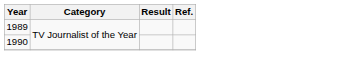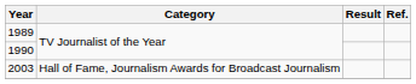+ row: 2003 | Hall of Fame, Journalism Awards for Broadcast Journalism
